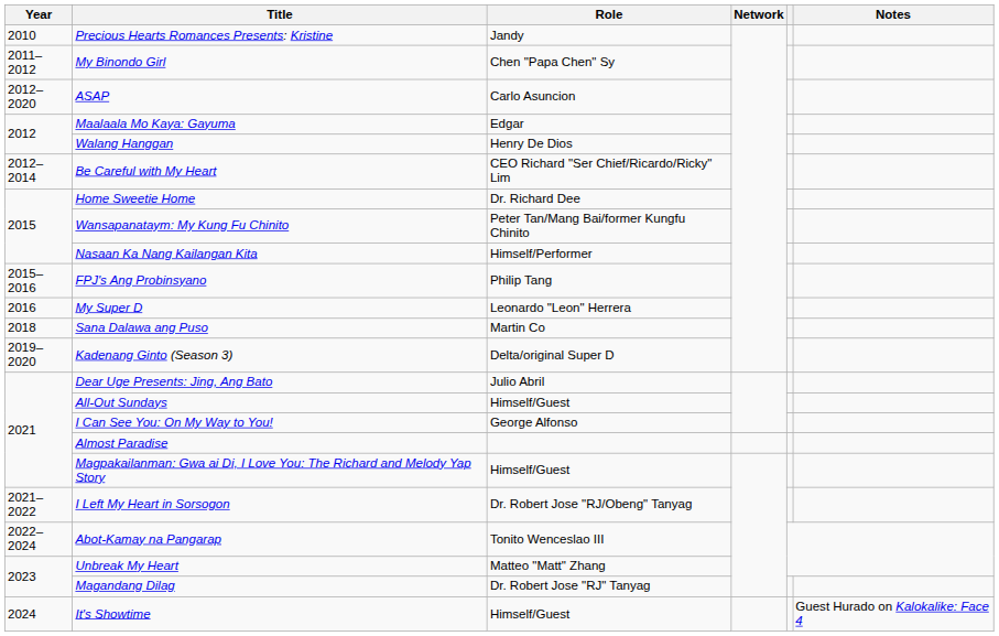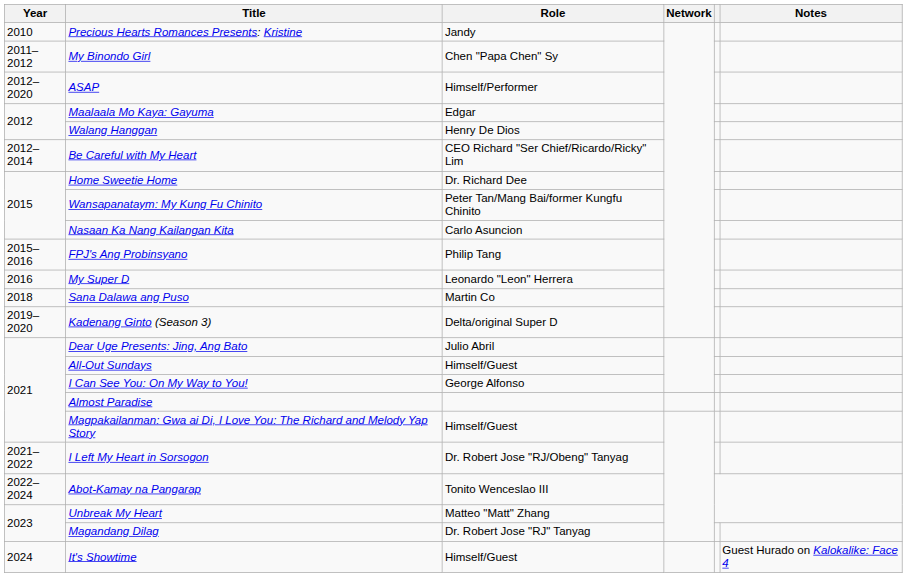ASAP | Role: Carlo Asuncion -> Himself/Performer
Nasaan Ka Nang Kailangan Kita | Role: Himself/Performer -> Carlo Asuncion
